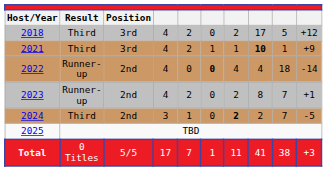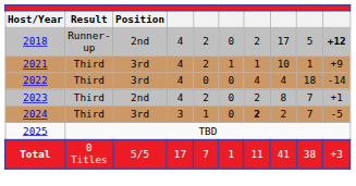2018 | Result: Third -> Runner-up
2018 | Position: 3rd -> 2nd
2018 | column 10: normal -> bold
2021 | column 8: bold -> normal
2022 | Result: Runner-up -> Third
2022 | Position: 2nd -> 3rd
2022 | column 6: bold -> normal
2023 | Result: Runner-up -> Third
2024 | Position: 2nd -> 3rd
